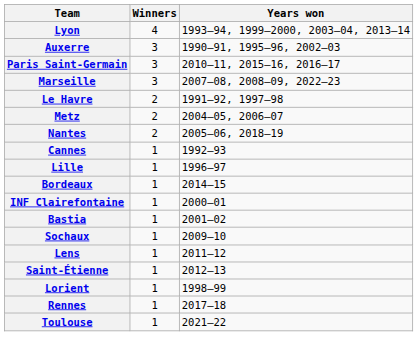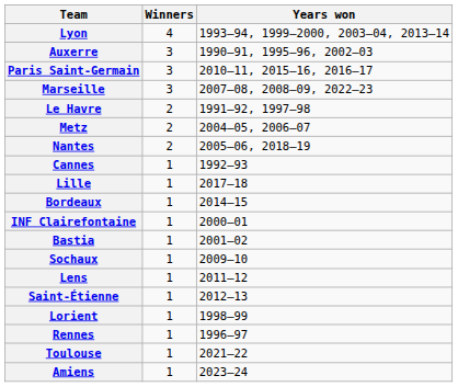Lille | Years won: 1996–97 -> 2017–18
Rennes | Years won: 2017–18 -> 1996–97
+ row: Amiens | 1 | 2023–24
